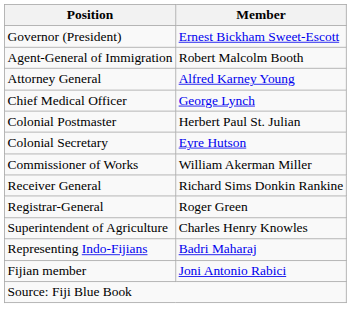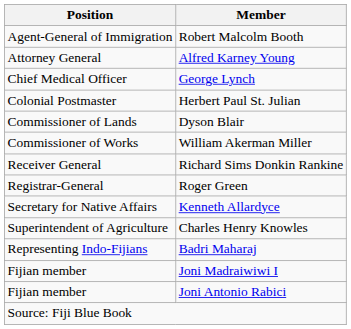- row: Governor (President) | Ernest Bickham Sweet-Escott
- row: Colonial Secretary | Eyre Hutson
+ row: Commissioner of Lands | Dyson Blair
+ row: Secretary for Native Affairs | Kenneth Allardyce
+ row: Fijian member | Joni Madraiwiwi I
